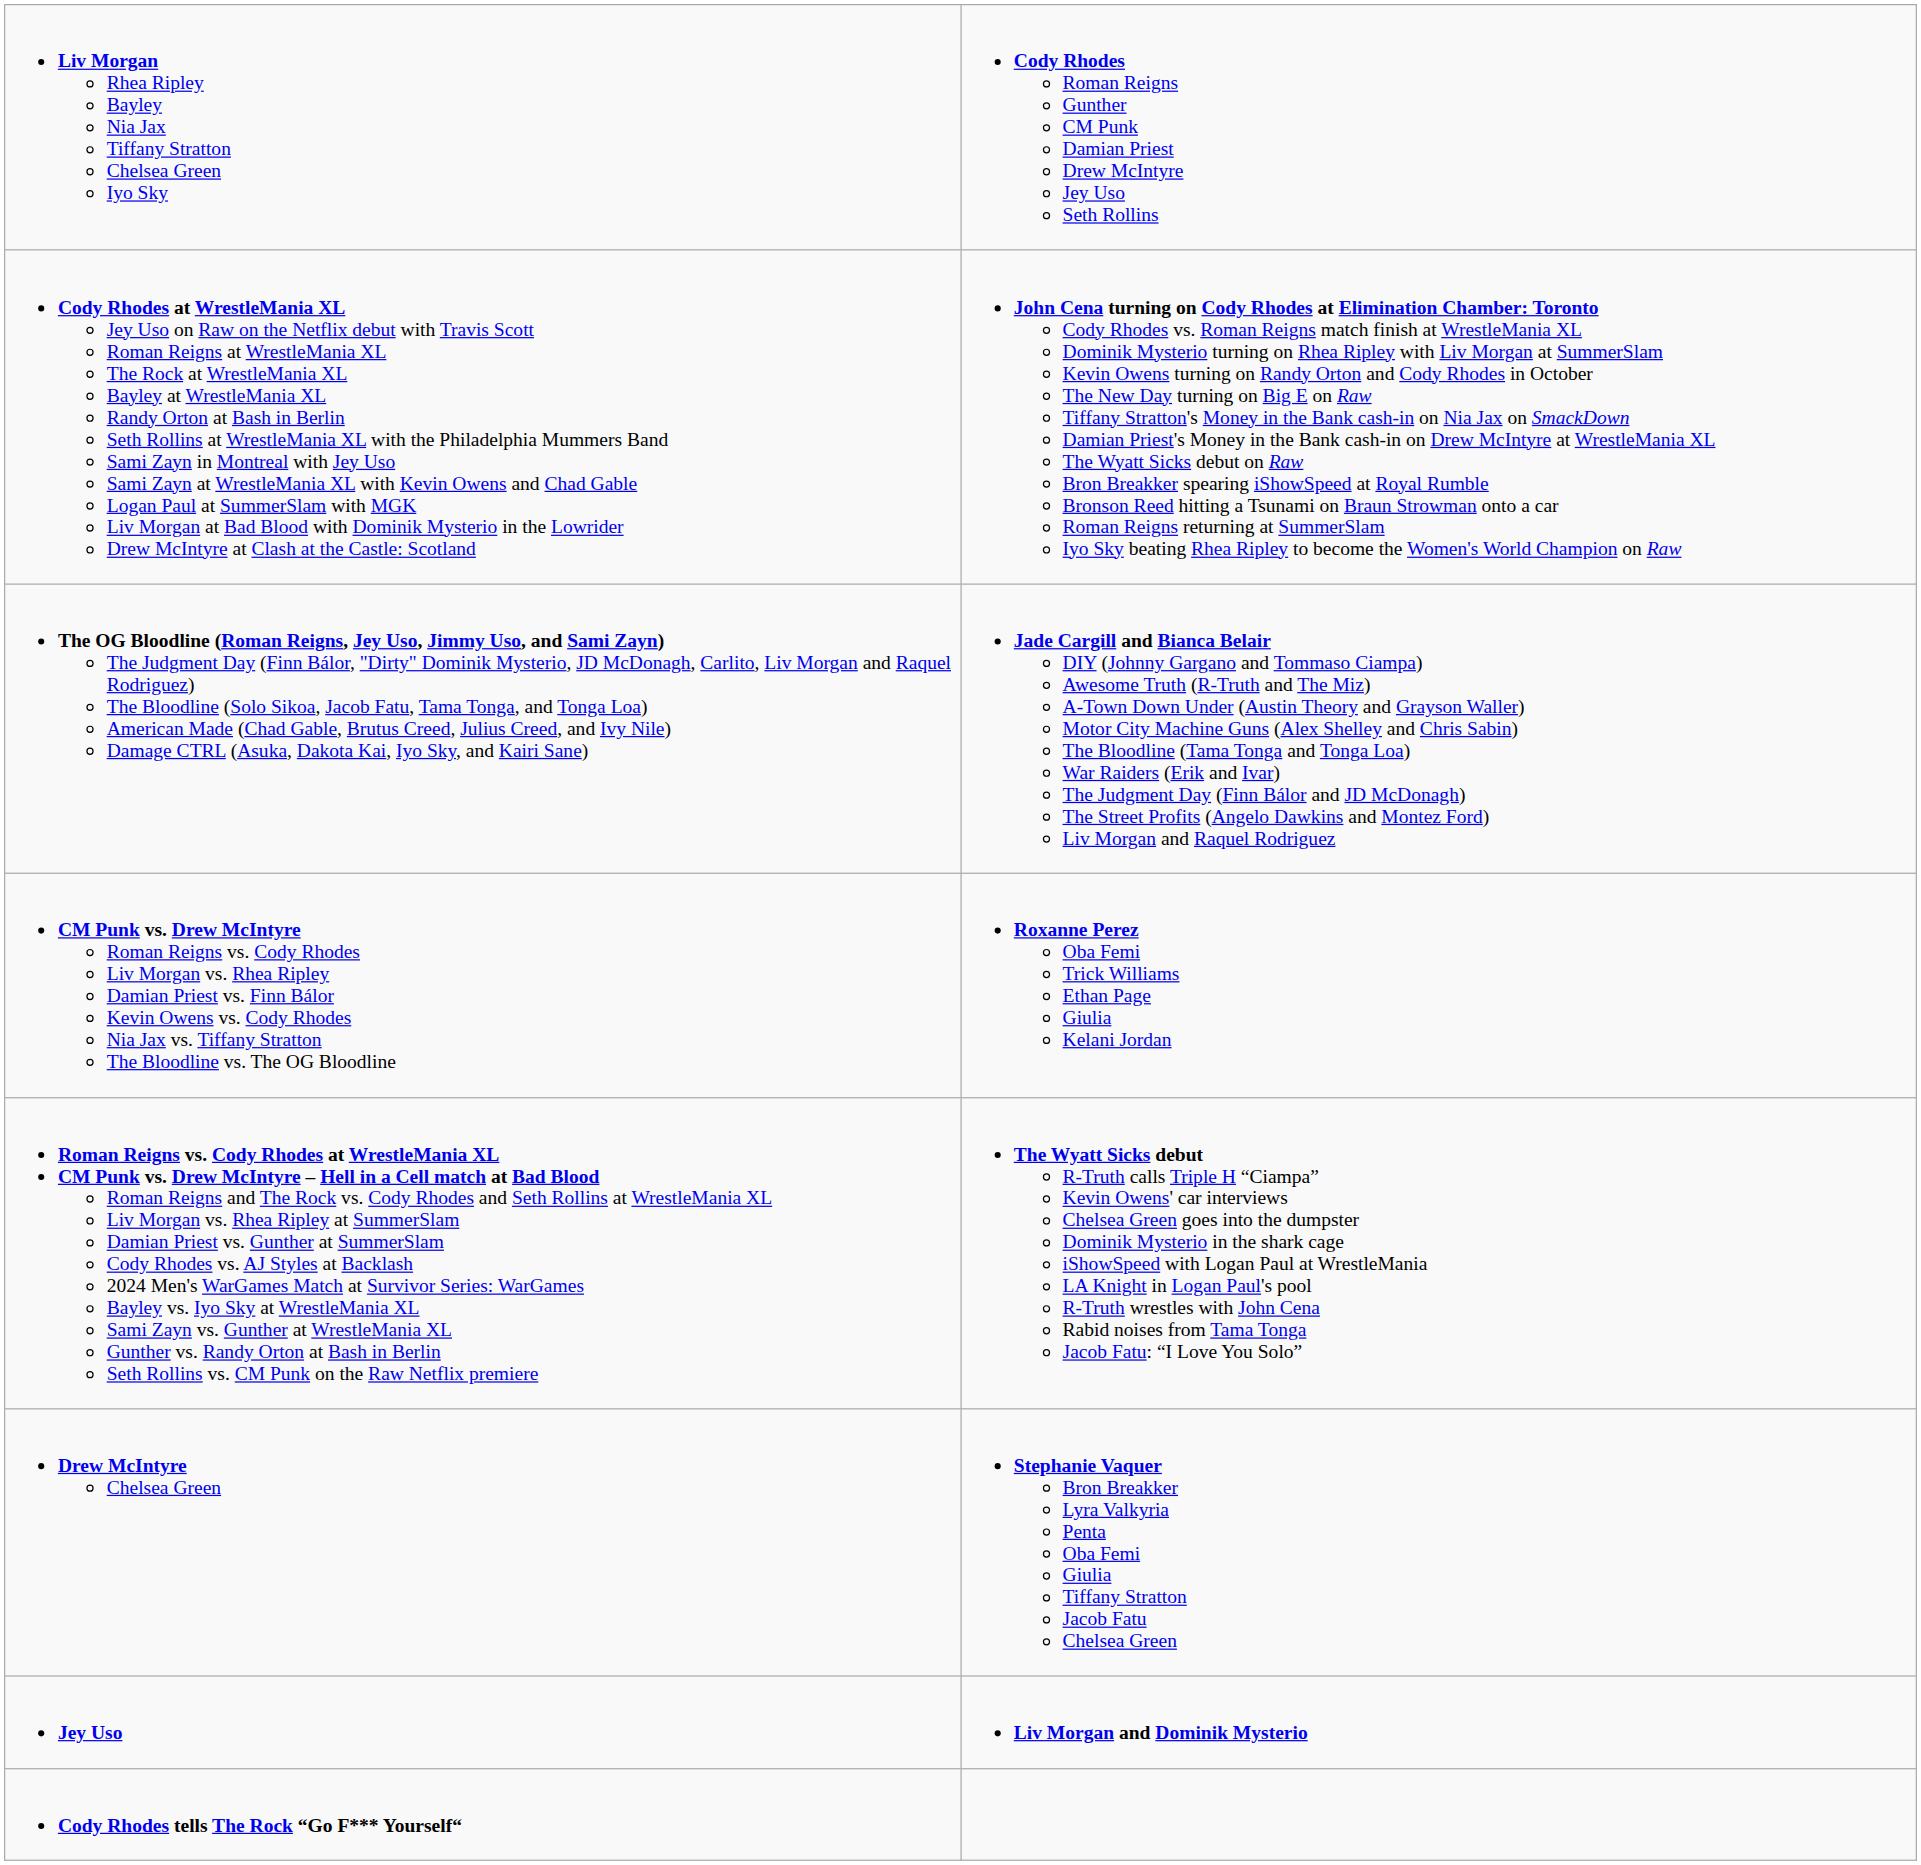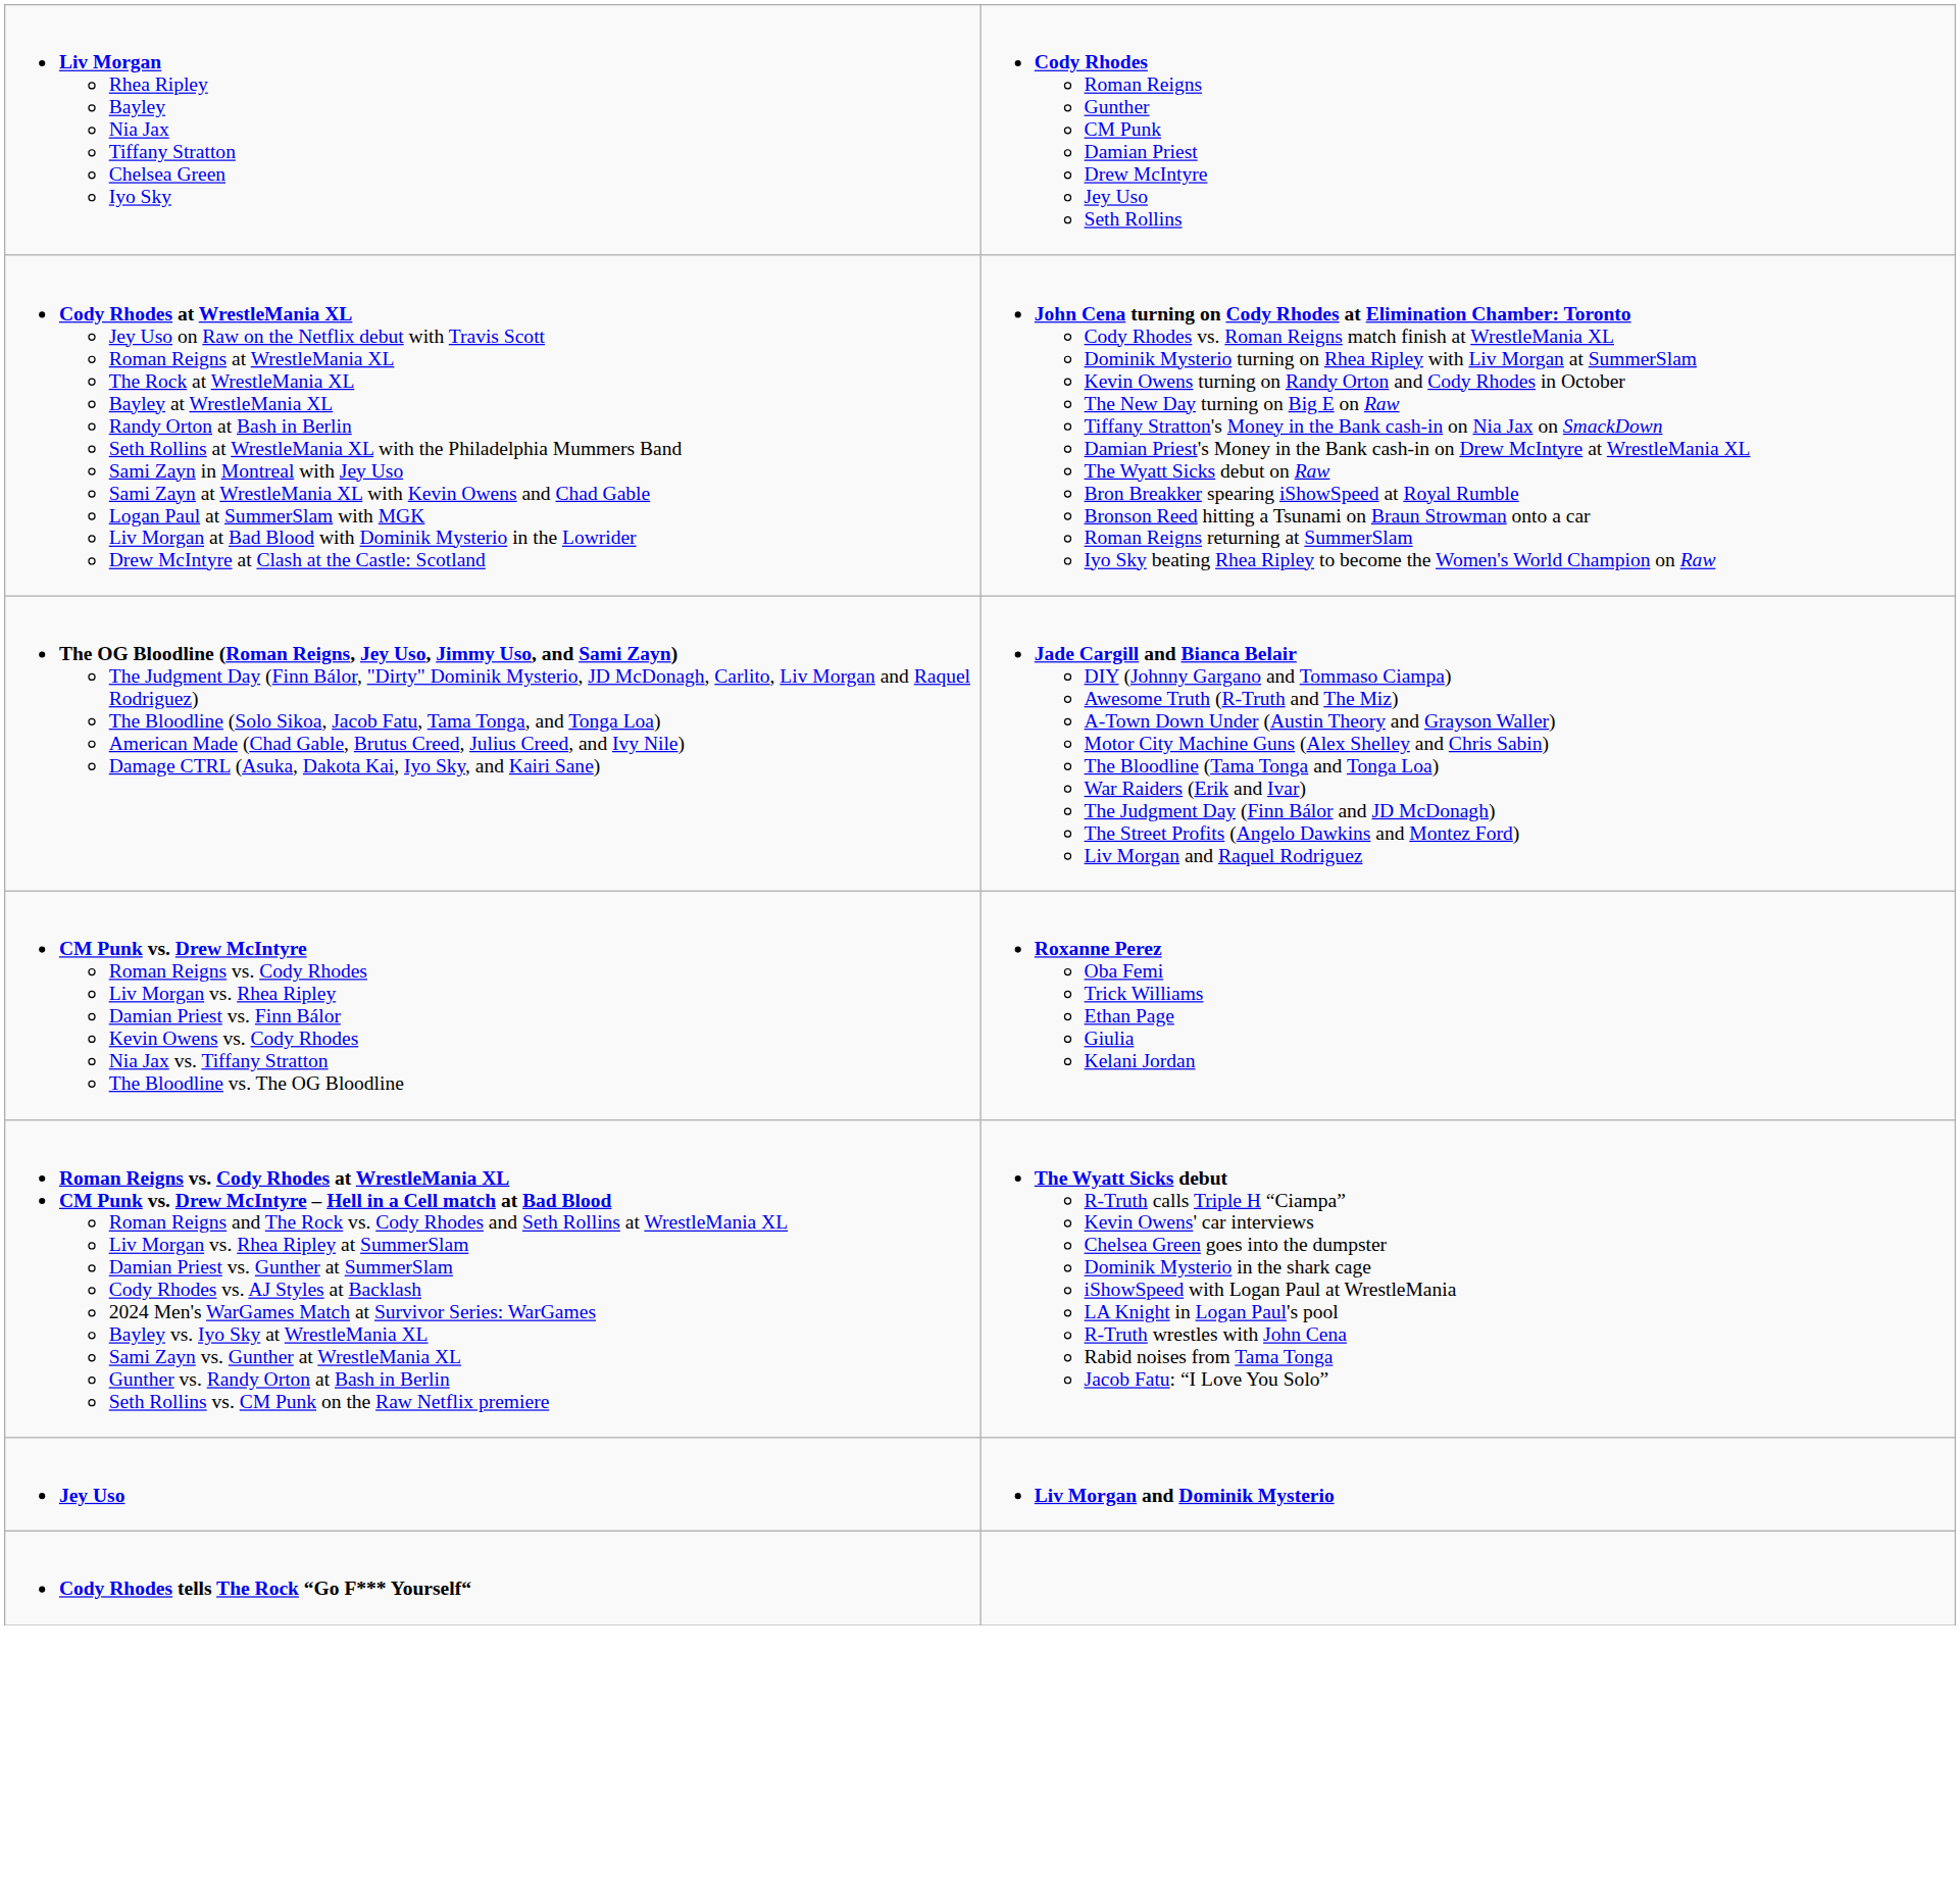- row: Drew McIntyre Chelsea Green | Stephanie Vaquer Bron Breakker Lyra Valkyria Penta Oba Femi Giulia Tiffany Stratton Jacob Fatu Chelsea Green
